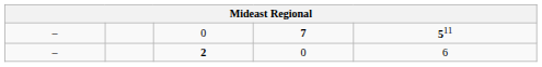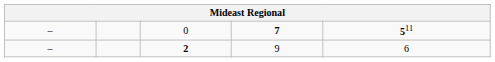2 | column 4: 0 -> 9
